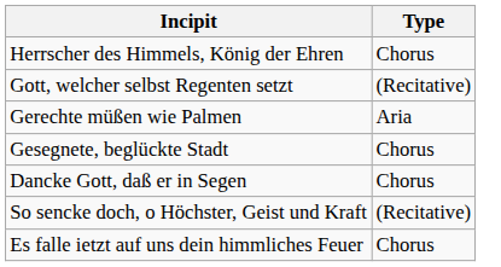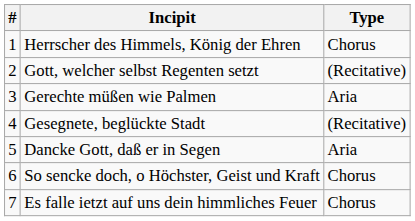+ column: # | 1 | 2 | 3 | 4 | 5 | 6 | 7
Gesegnete, beglückte Stadt | Type: Chorus -> (Recitative)
Dancke Gott, daß er in Segen | Type: Chorus -> Aria
So sencke doch, o Höchster, Geist und Kraft | Type: (Recitative) -> Chorus
